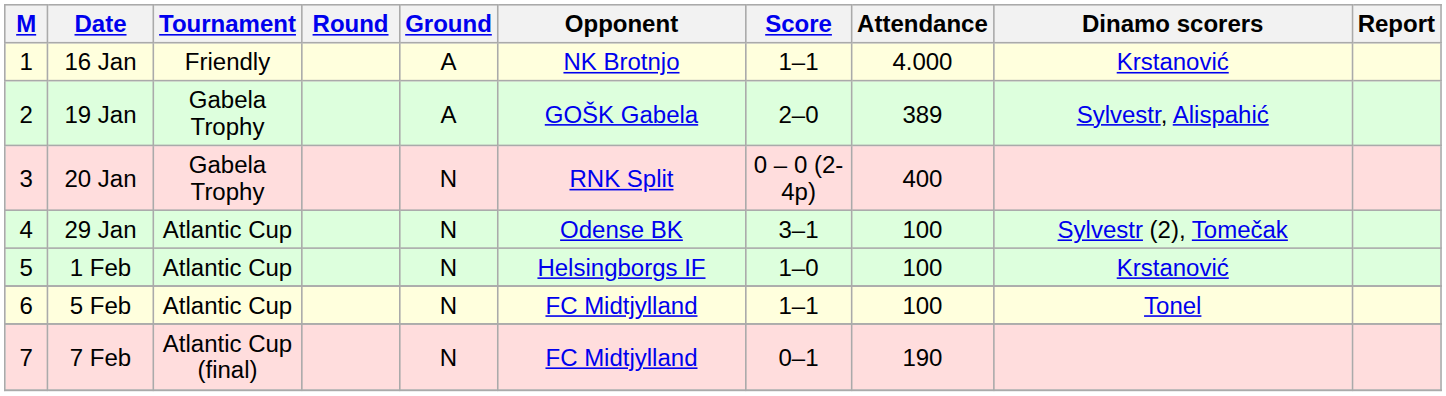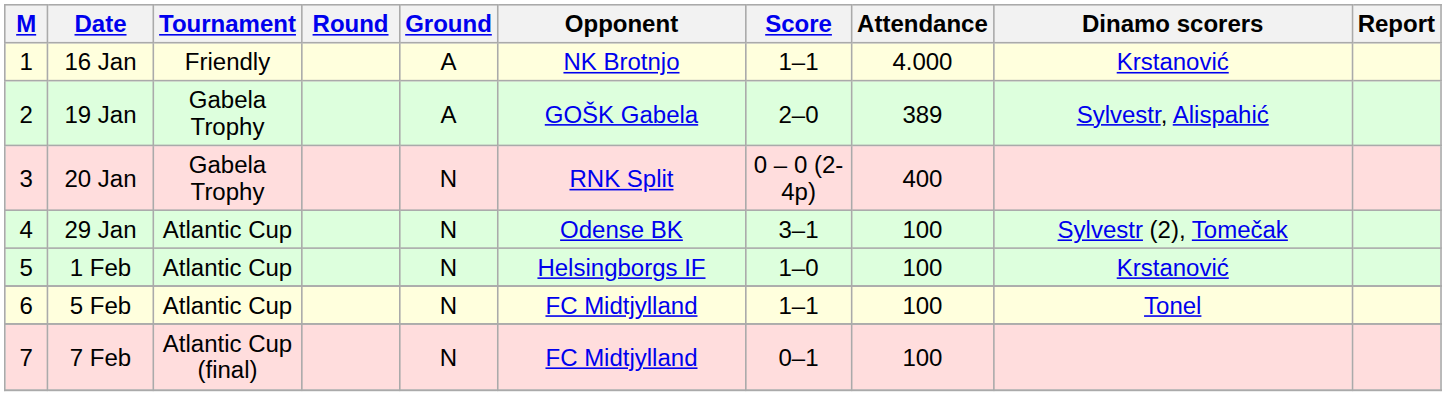7 Feb | Attendance: 190 -> 100
